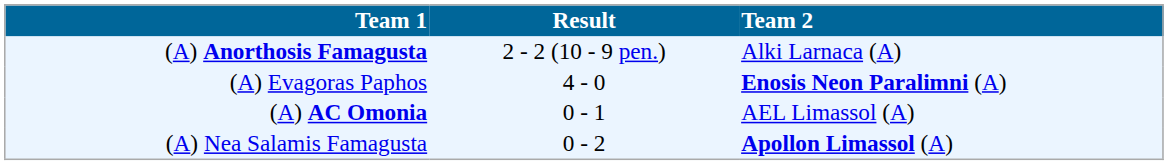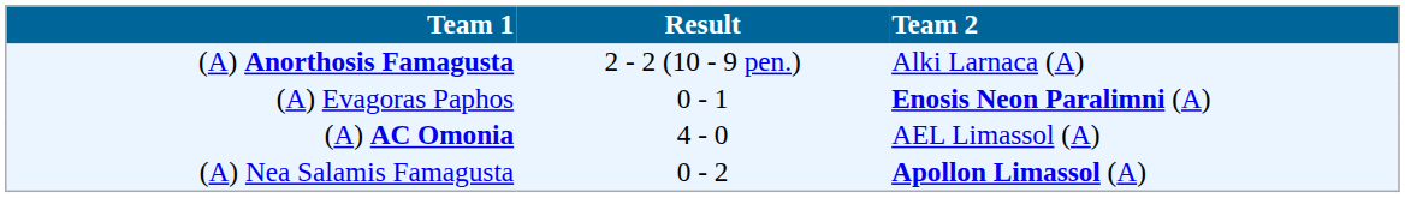(A) Evagoras Paphos | Result: 4 - 0 -> 0 - 1
(A) AC Omonia | Result: 0 - 1 -> 4 - 0
